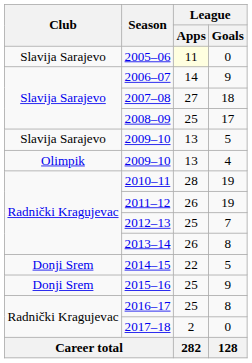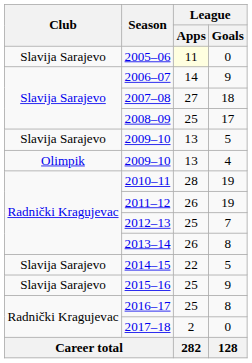2014–15 | Club: Donji Srem -> Slavija Sarajevo
2015–16 | Club: Donji Srem -> Slavija Sarajevo
